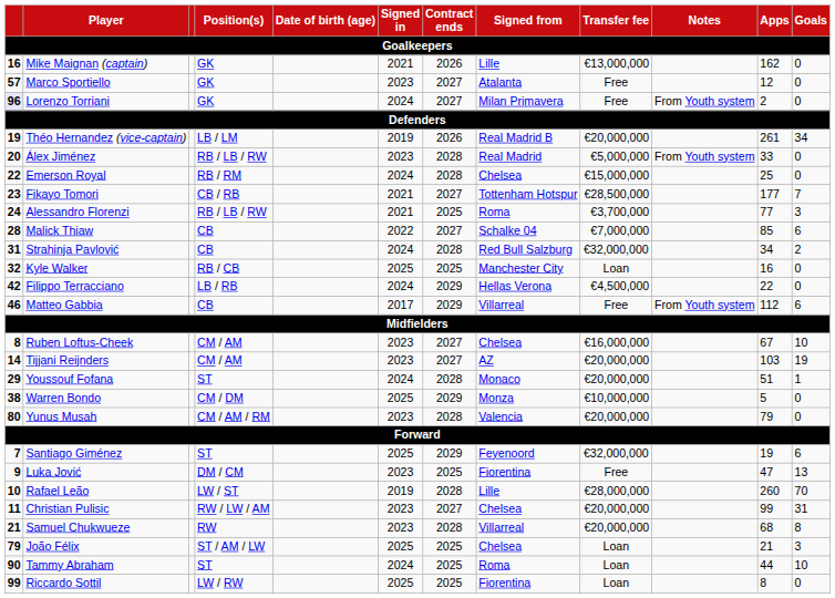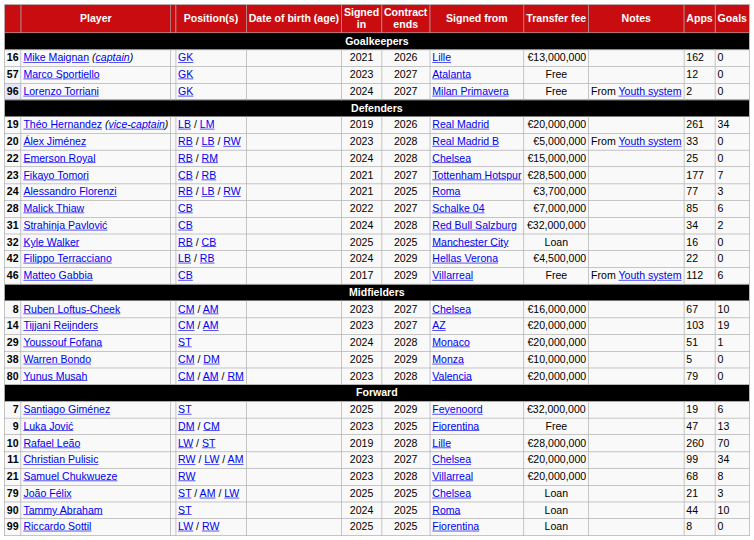Théo Hernandez (vice-captain) | Signed from / Goalkeepers: Real Madrid B -> Real Madrid
Álex Jiménez | Signed from / Goalkeepers: Real Madrid -> Real Madrid B
Christian Pulisic | Goals / Goalkeepers: 31 -> 34
